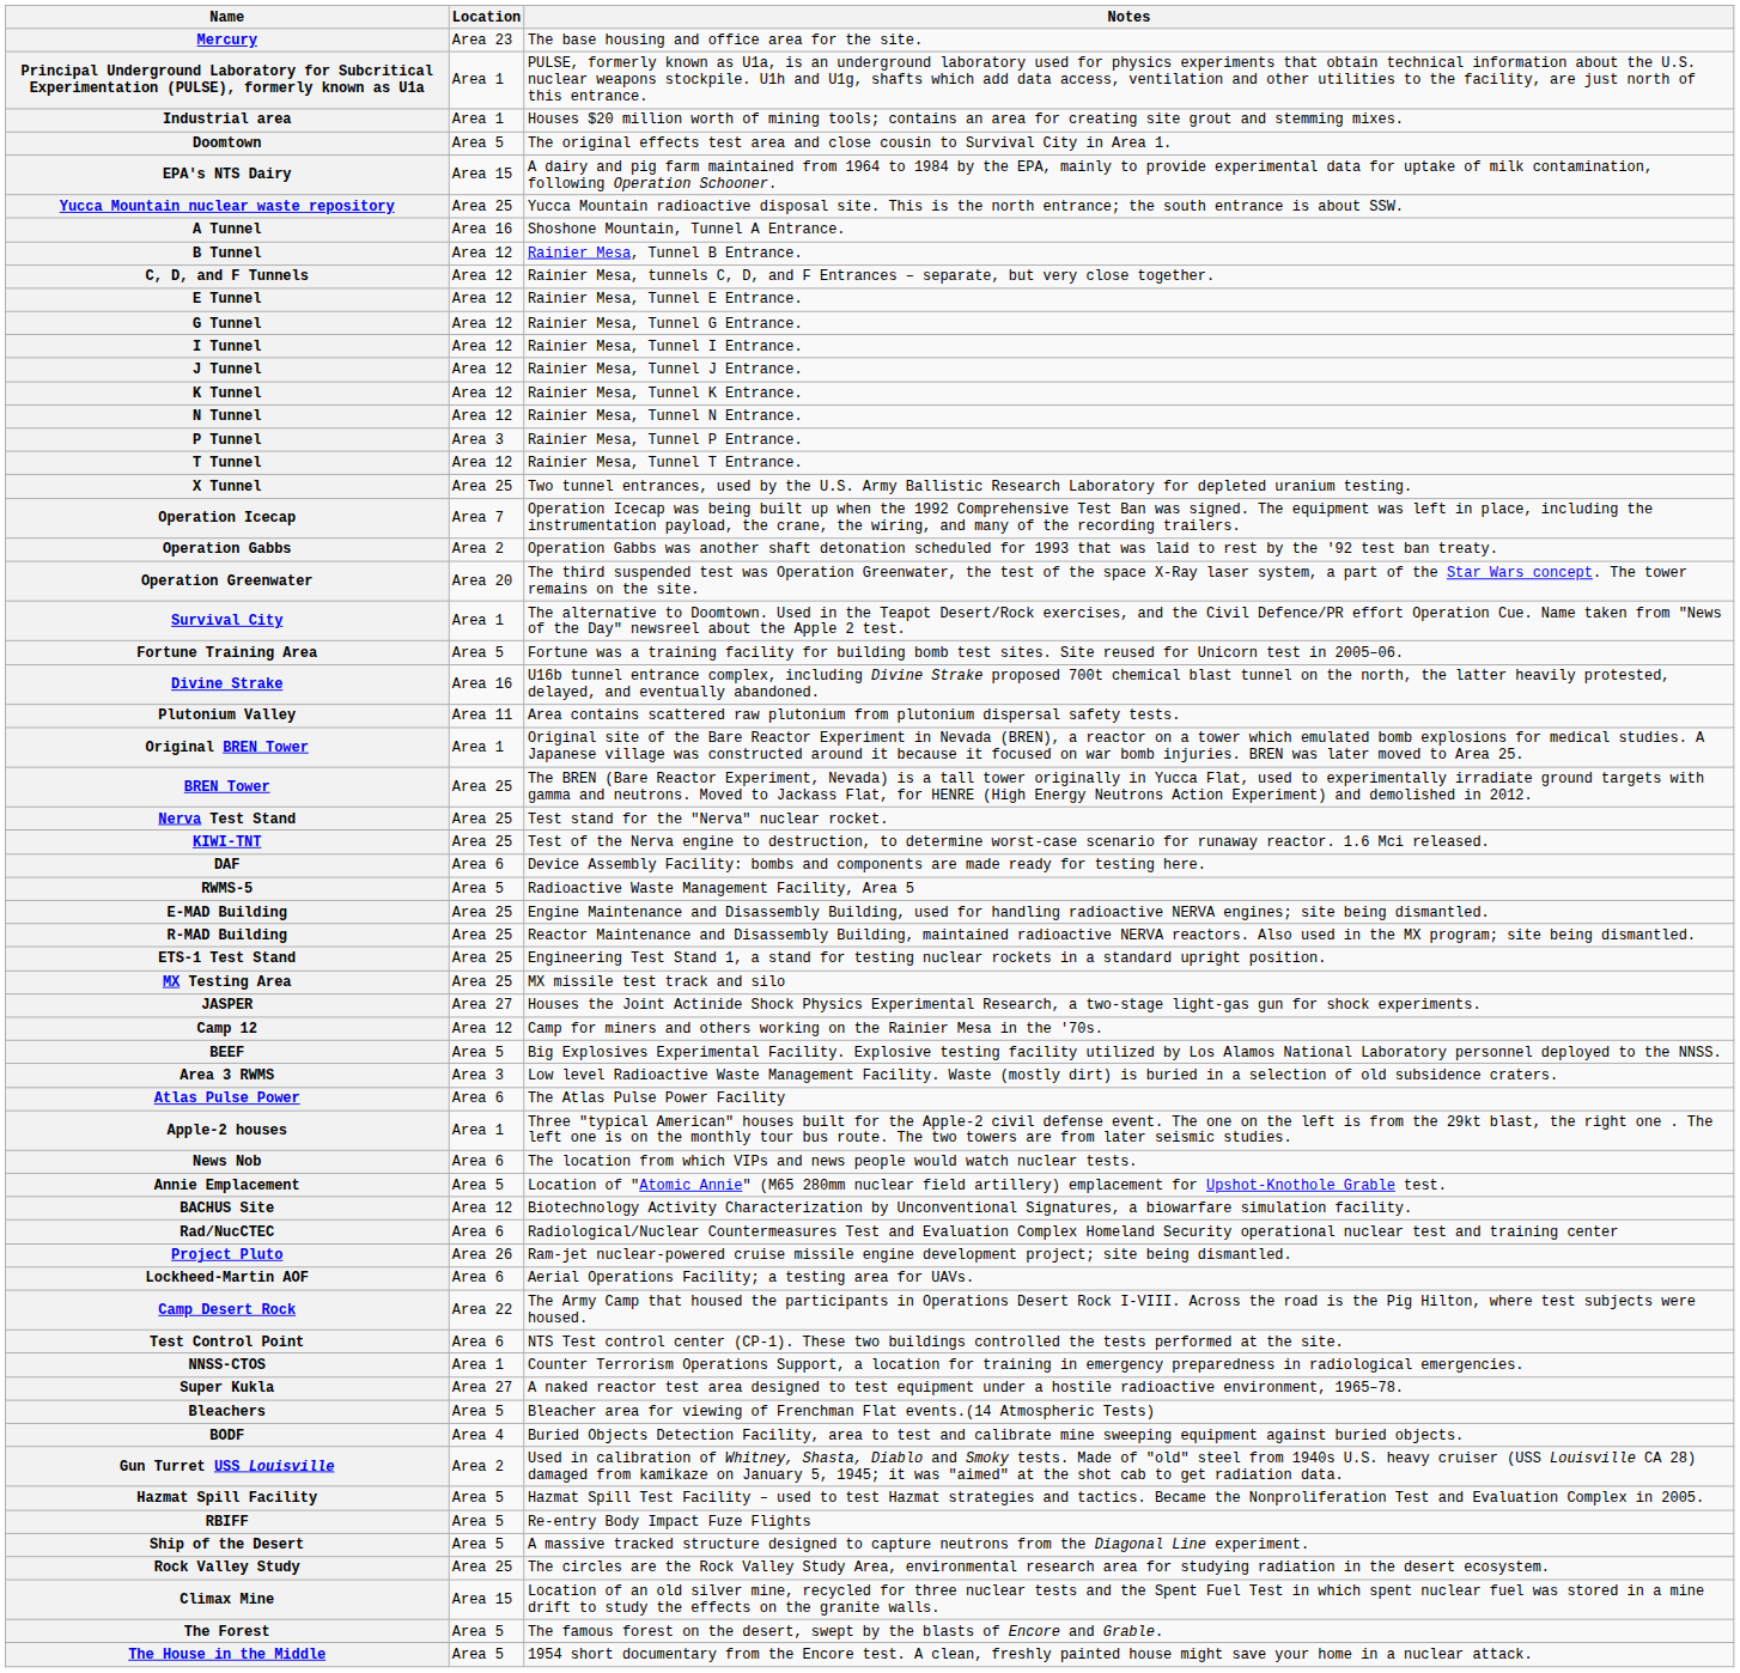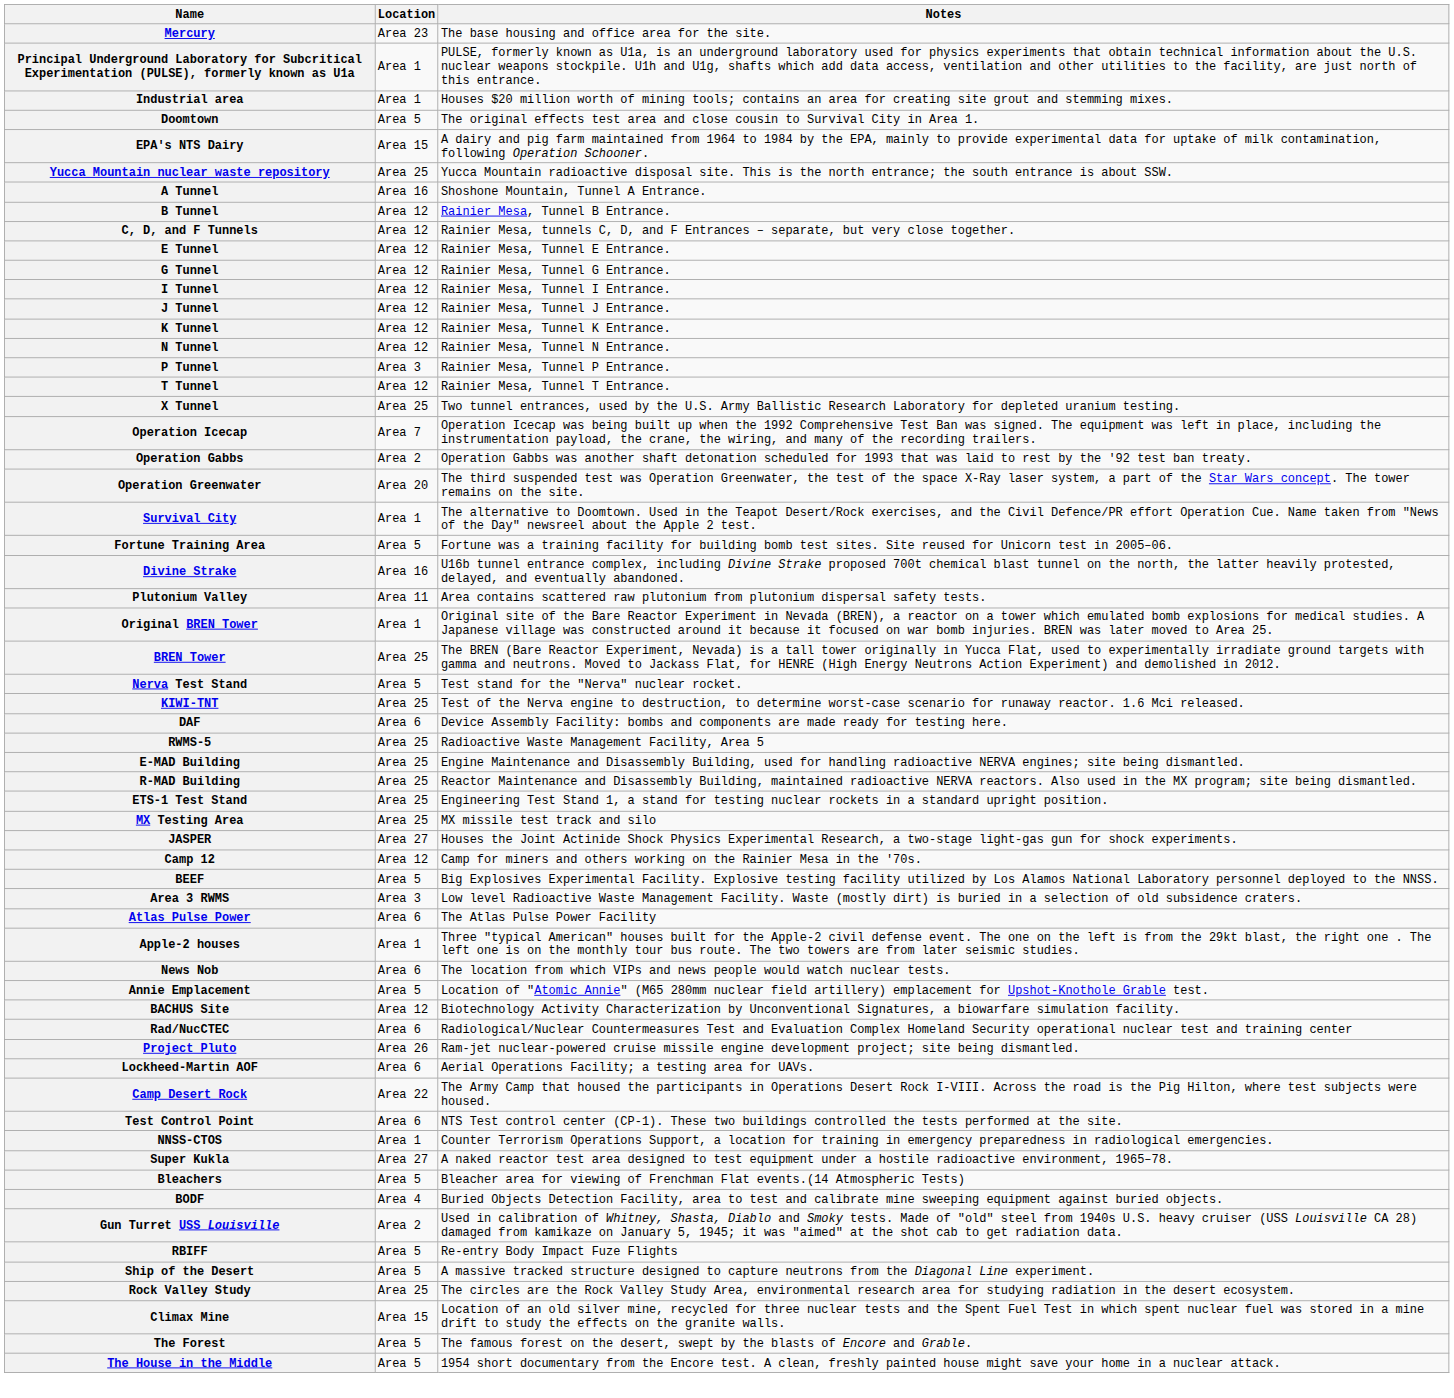Nerva Test Stand | Location: Area 25 -> Area 5
RWMS-5 | Location: Area 5 -> Area 25
- row: Hazmat Spill Facility | Area 5 | Hazmat Spill Test Facility – used to test Hazmat strategies and tactics. Became the Nonproliferation Test and Evaluation Complex in 2005.
